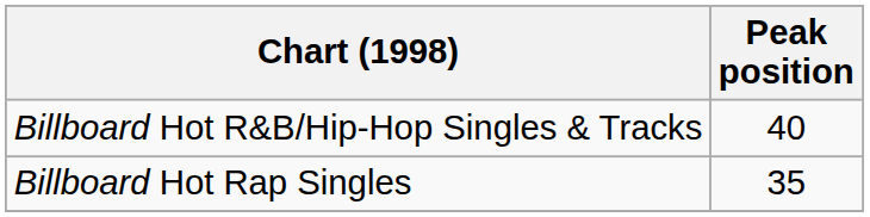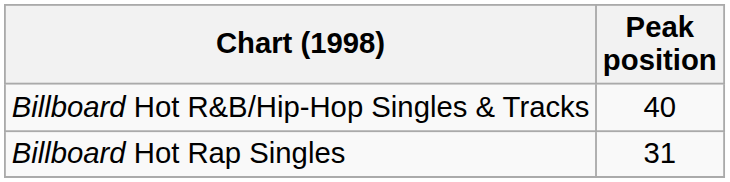Billboard Hot Rap Singles | Peak position: 35 -> 31
